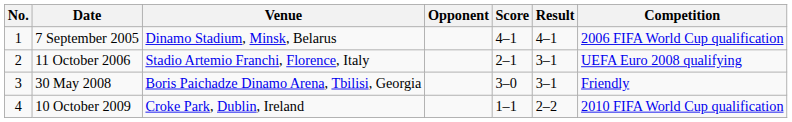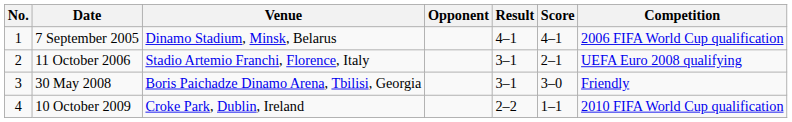columns swapped: Score <-> Result
